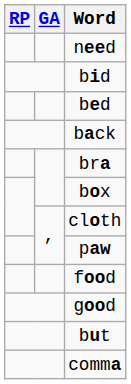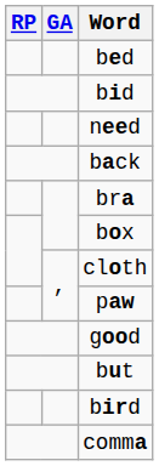rows swapped: need <-> bed
- row: food
+ row: bird
